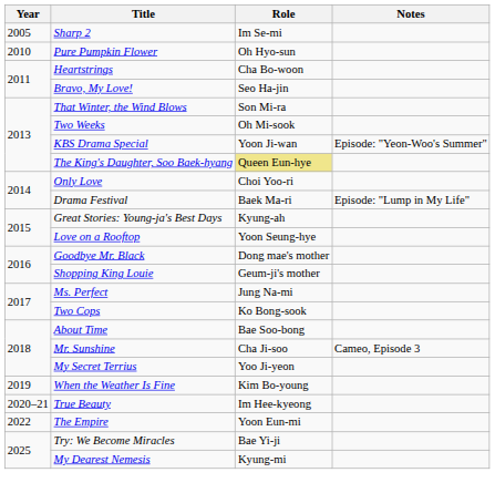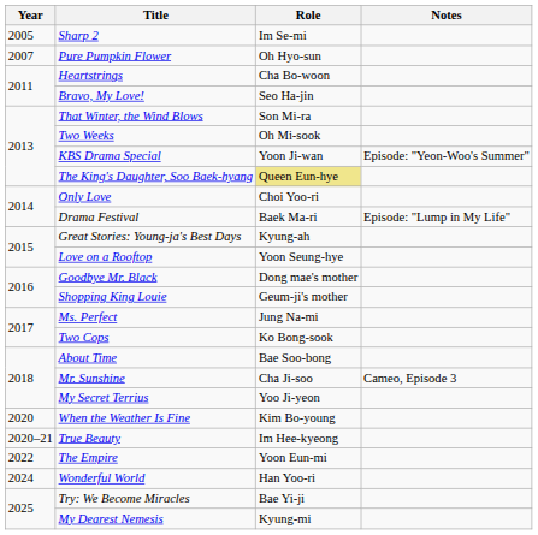Pure Pumpkin Flower | Year: 2010 -> 2007
When the Weather Is Fine | Year: 2019 -> 2020
+ row: 2024 | Wonderful World | Han Yoo-ri
